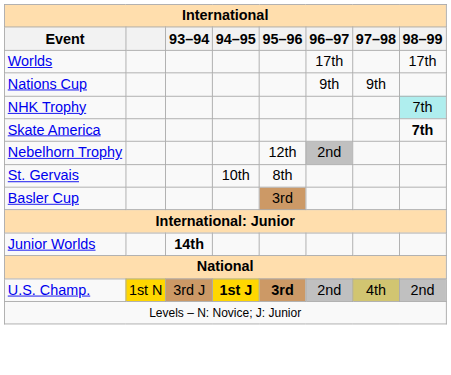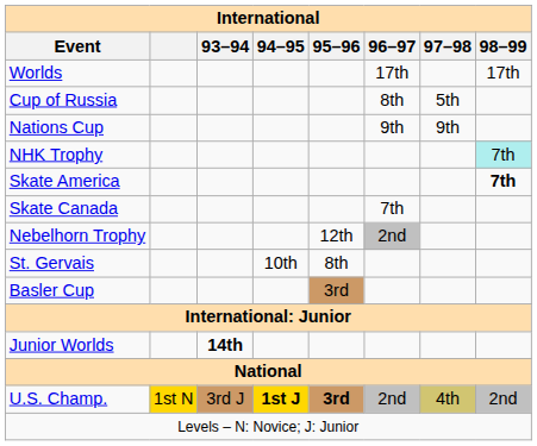+ row: Cup of Russia | 8th | 5th
+ row: Skate Canada | 7th
